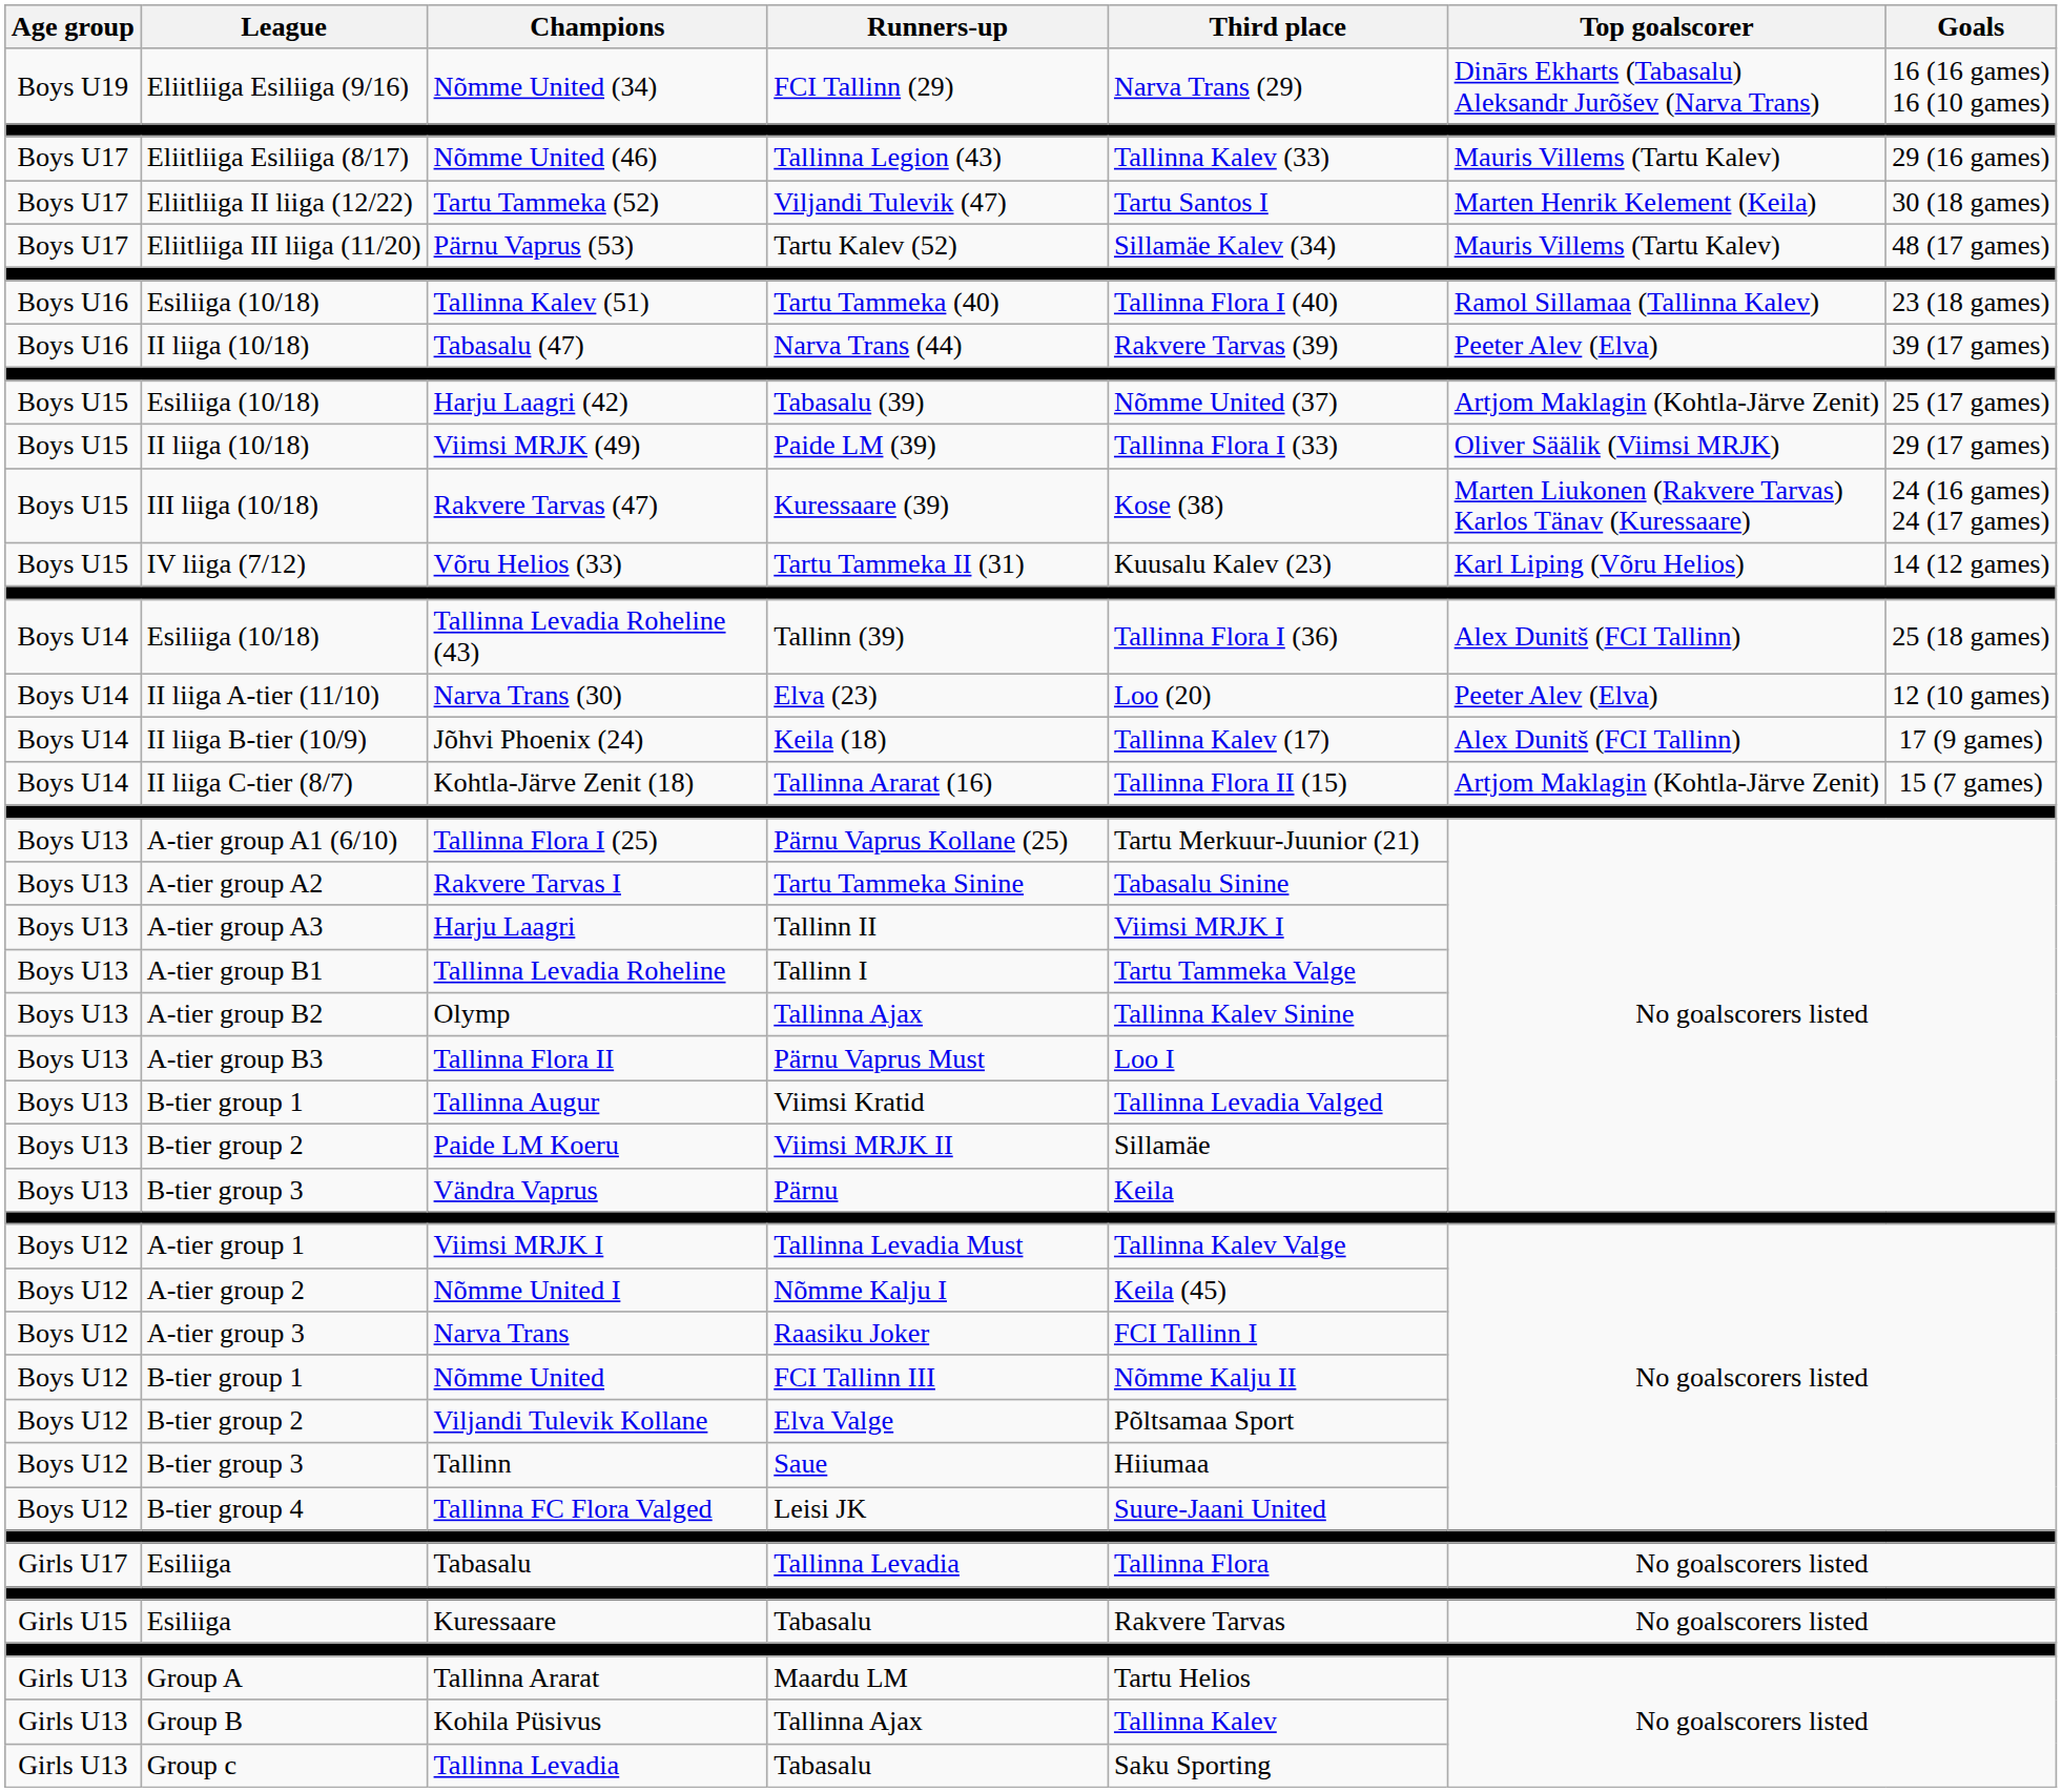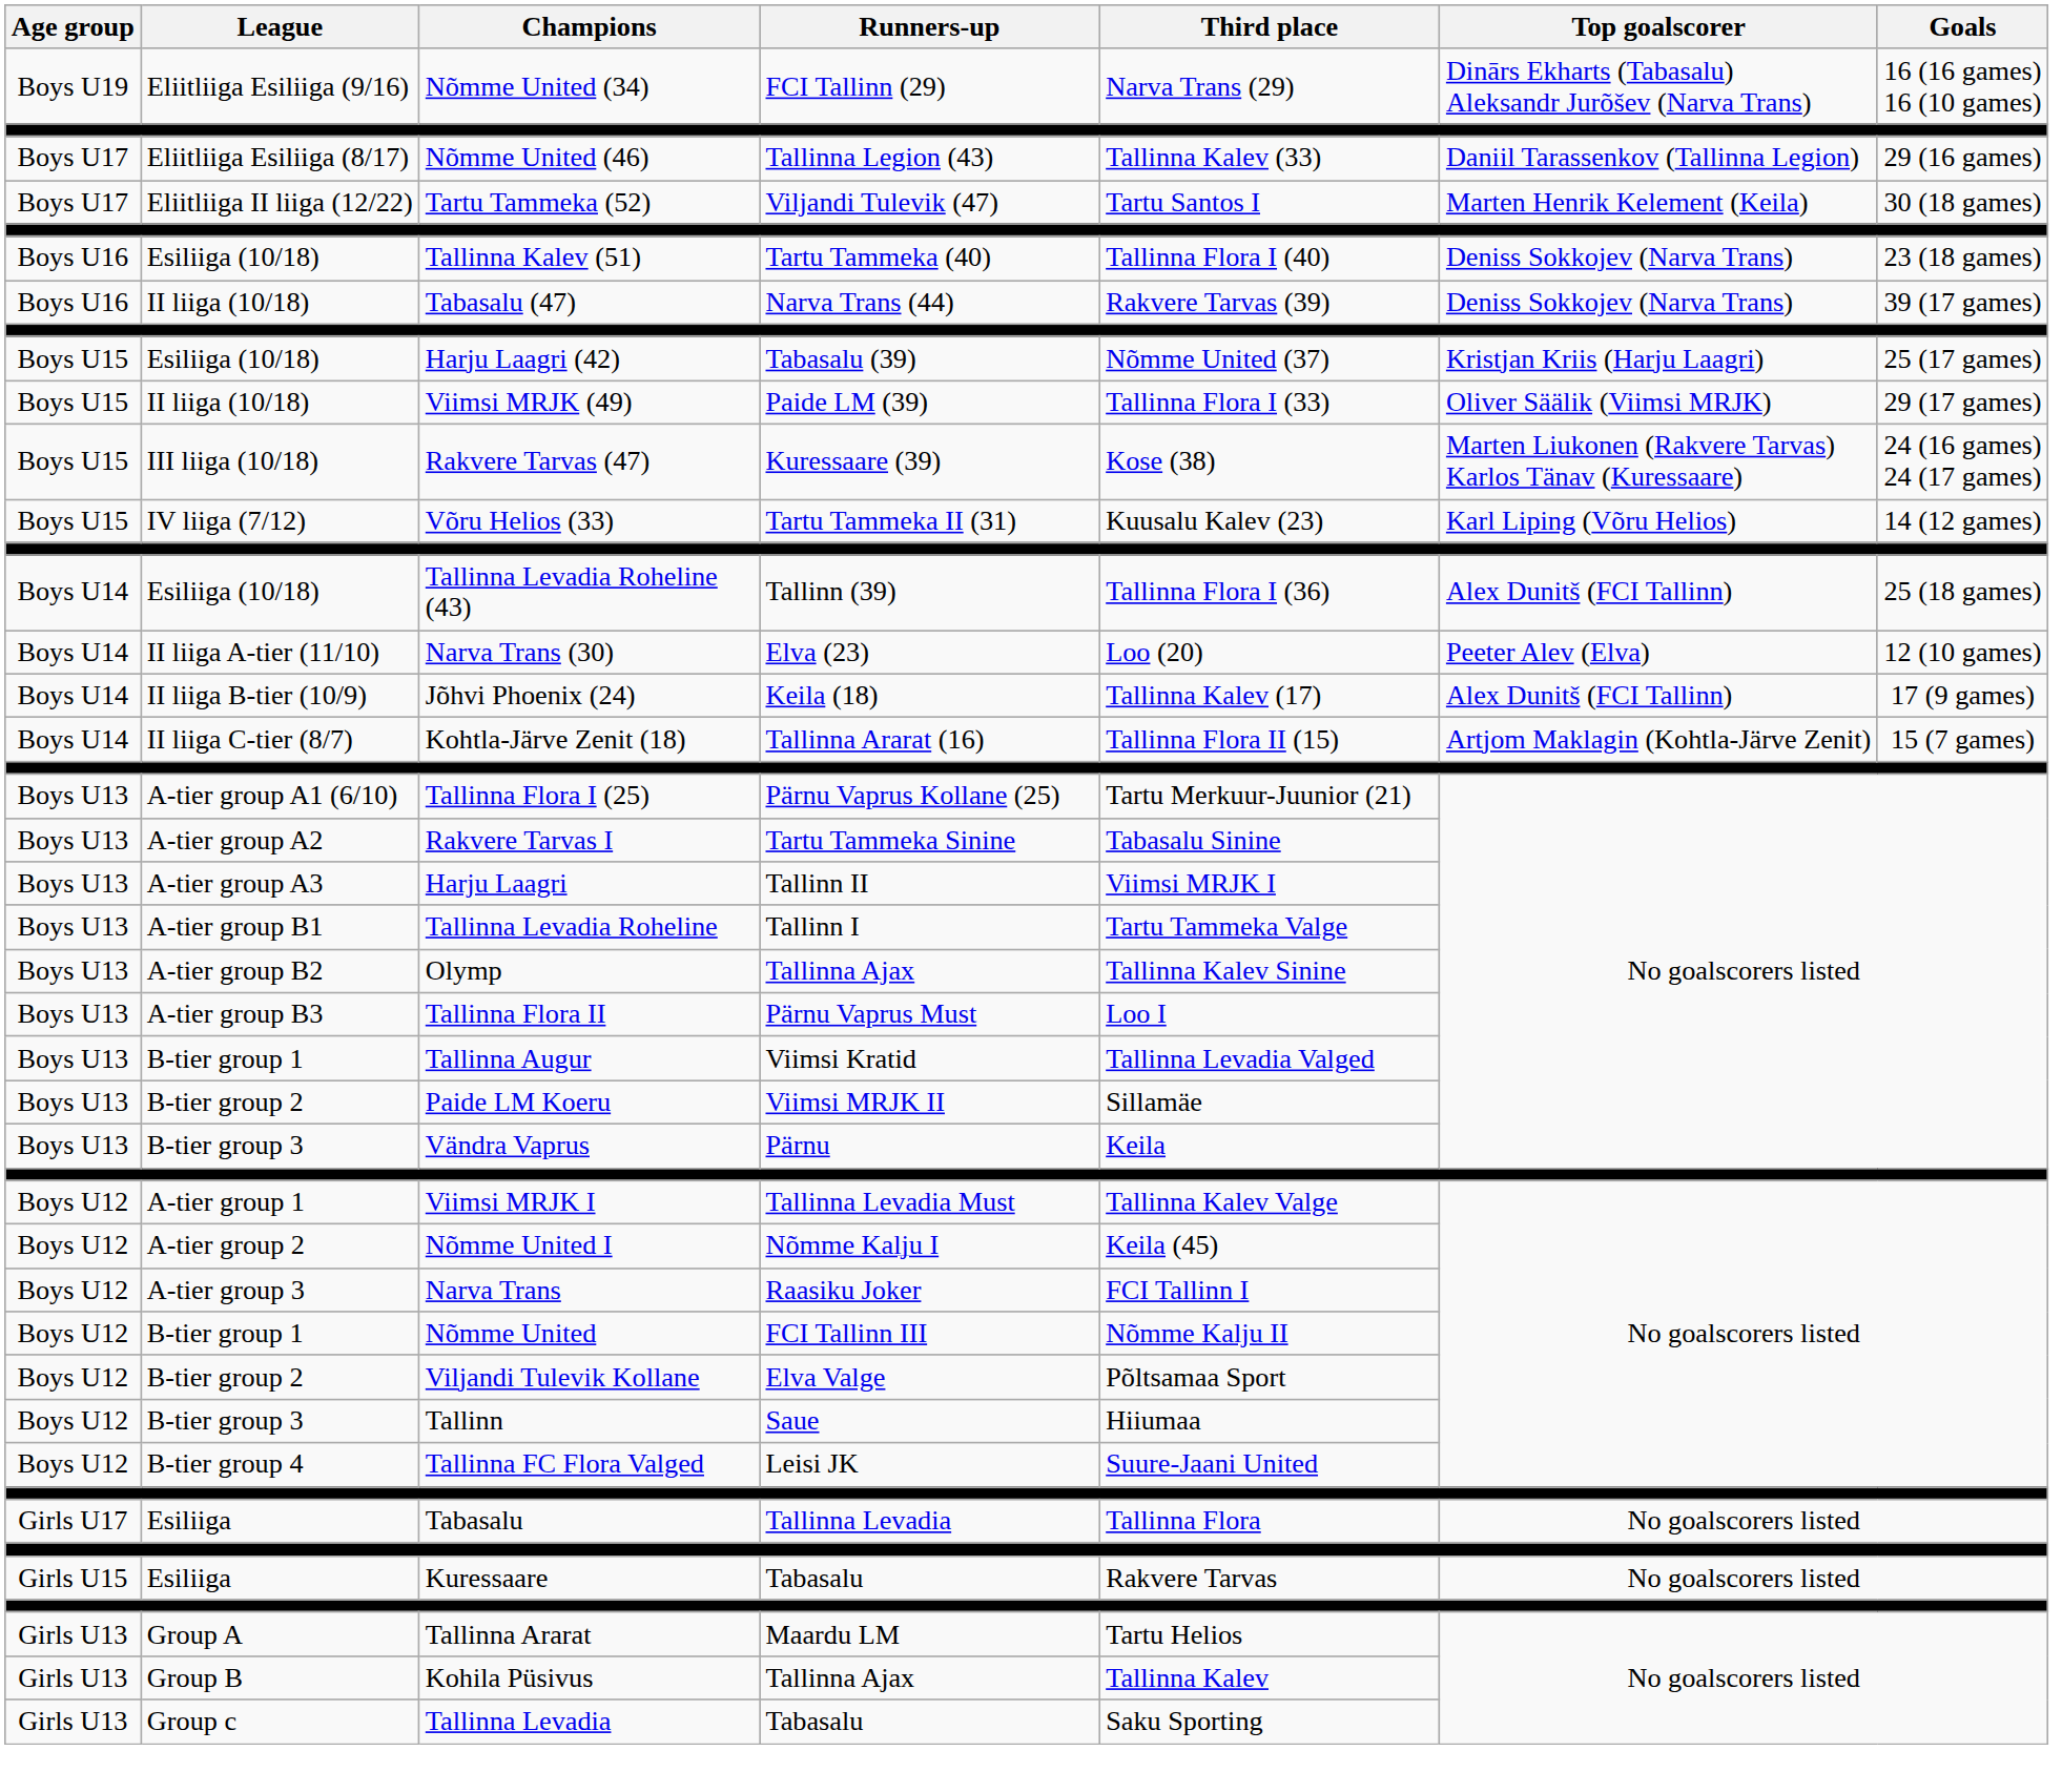Nõmme United (46) | Top goalscorer: Mauris Villems (Tartu Kalev) -> Daniil Tarassenkov (Tallinna Legion)
- row: Boys U17 | Eliitliiga III liiga (11/20) | Pärnu Vaprus (53) | Tartu Kalev (52) | Sillamäe Kalev (34) | Mauris Villems (Tartu Kalev) | 48 (17 games)
Tallinna Kalev (51) | Top goalscorer: Ramol Sillamaa (Tallinna Kalev) -> Deniss Sokkojev (Narva Trans)
Tabasalu (47) | Top goalscorer: Peeter Alev (Elva) -> Deniss Sokkojev (Narva Trans)
Harju Laagri (42) | Top goalscorer: Artjom Maklagin (Kohtla-Järve Zenit) -> Kristjan Kriis (Harju Laagri)
